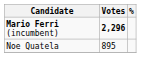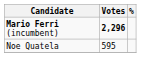Noe Quatela | Votes: 895 -> 595
